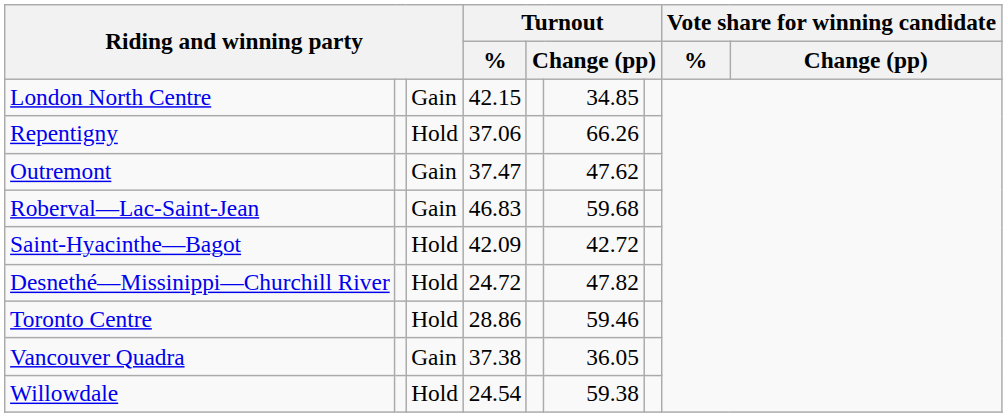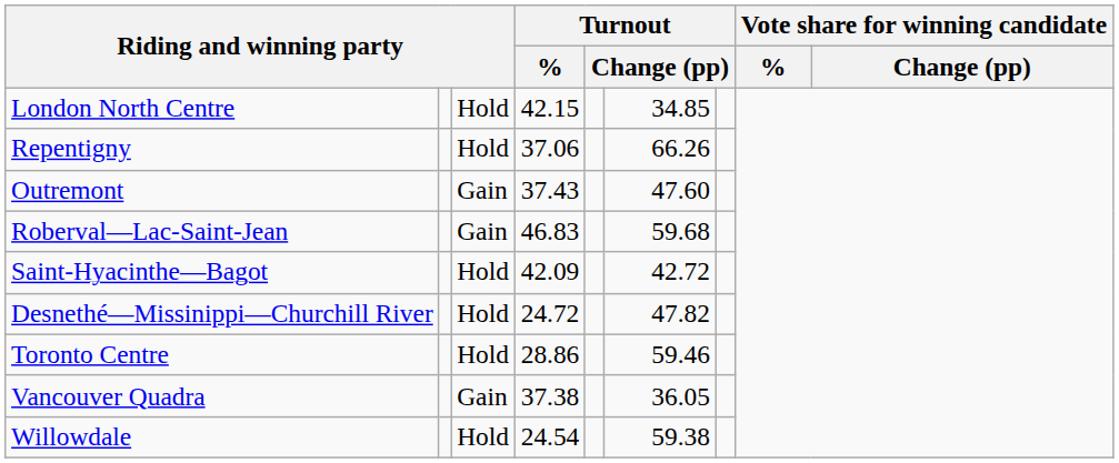London North Centre | column 3: Gain -> Hold
Outremont | Turnout / %: 37.47 -> 37.43
Outremont | column 6: 47.62 -> 47.60
